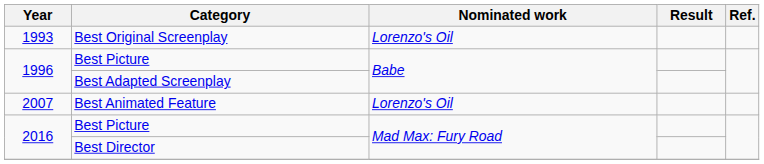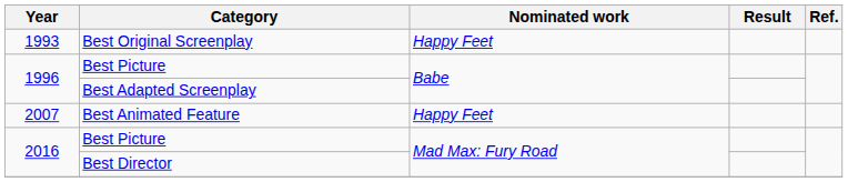Best Original Screenplay | Nominated work: Lorenzo's Oil -> Happy Feet
Best Animated Feature | Nominated work: Lorenzo's Oil -> Happy Feet
